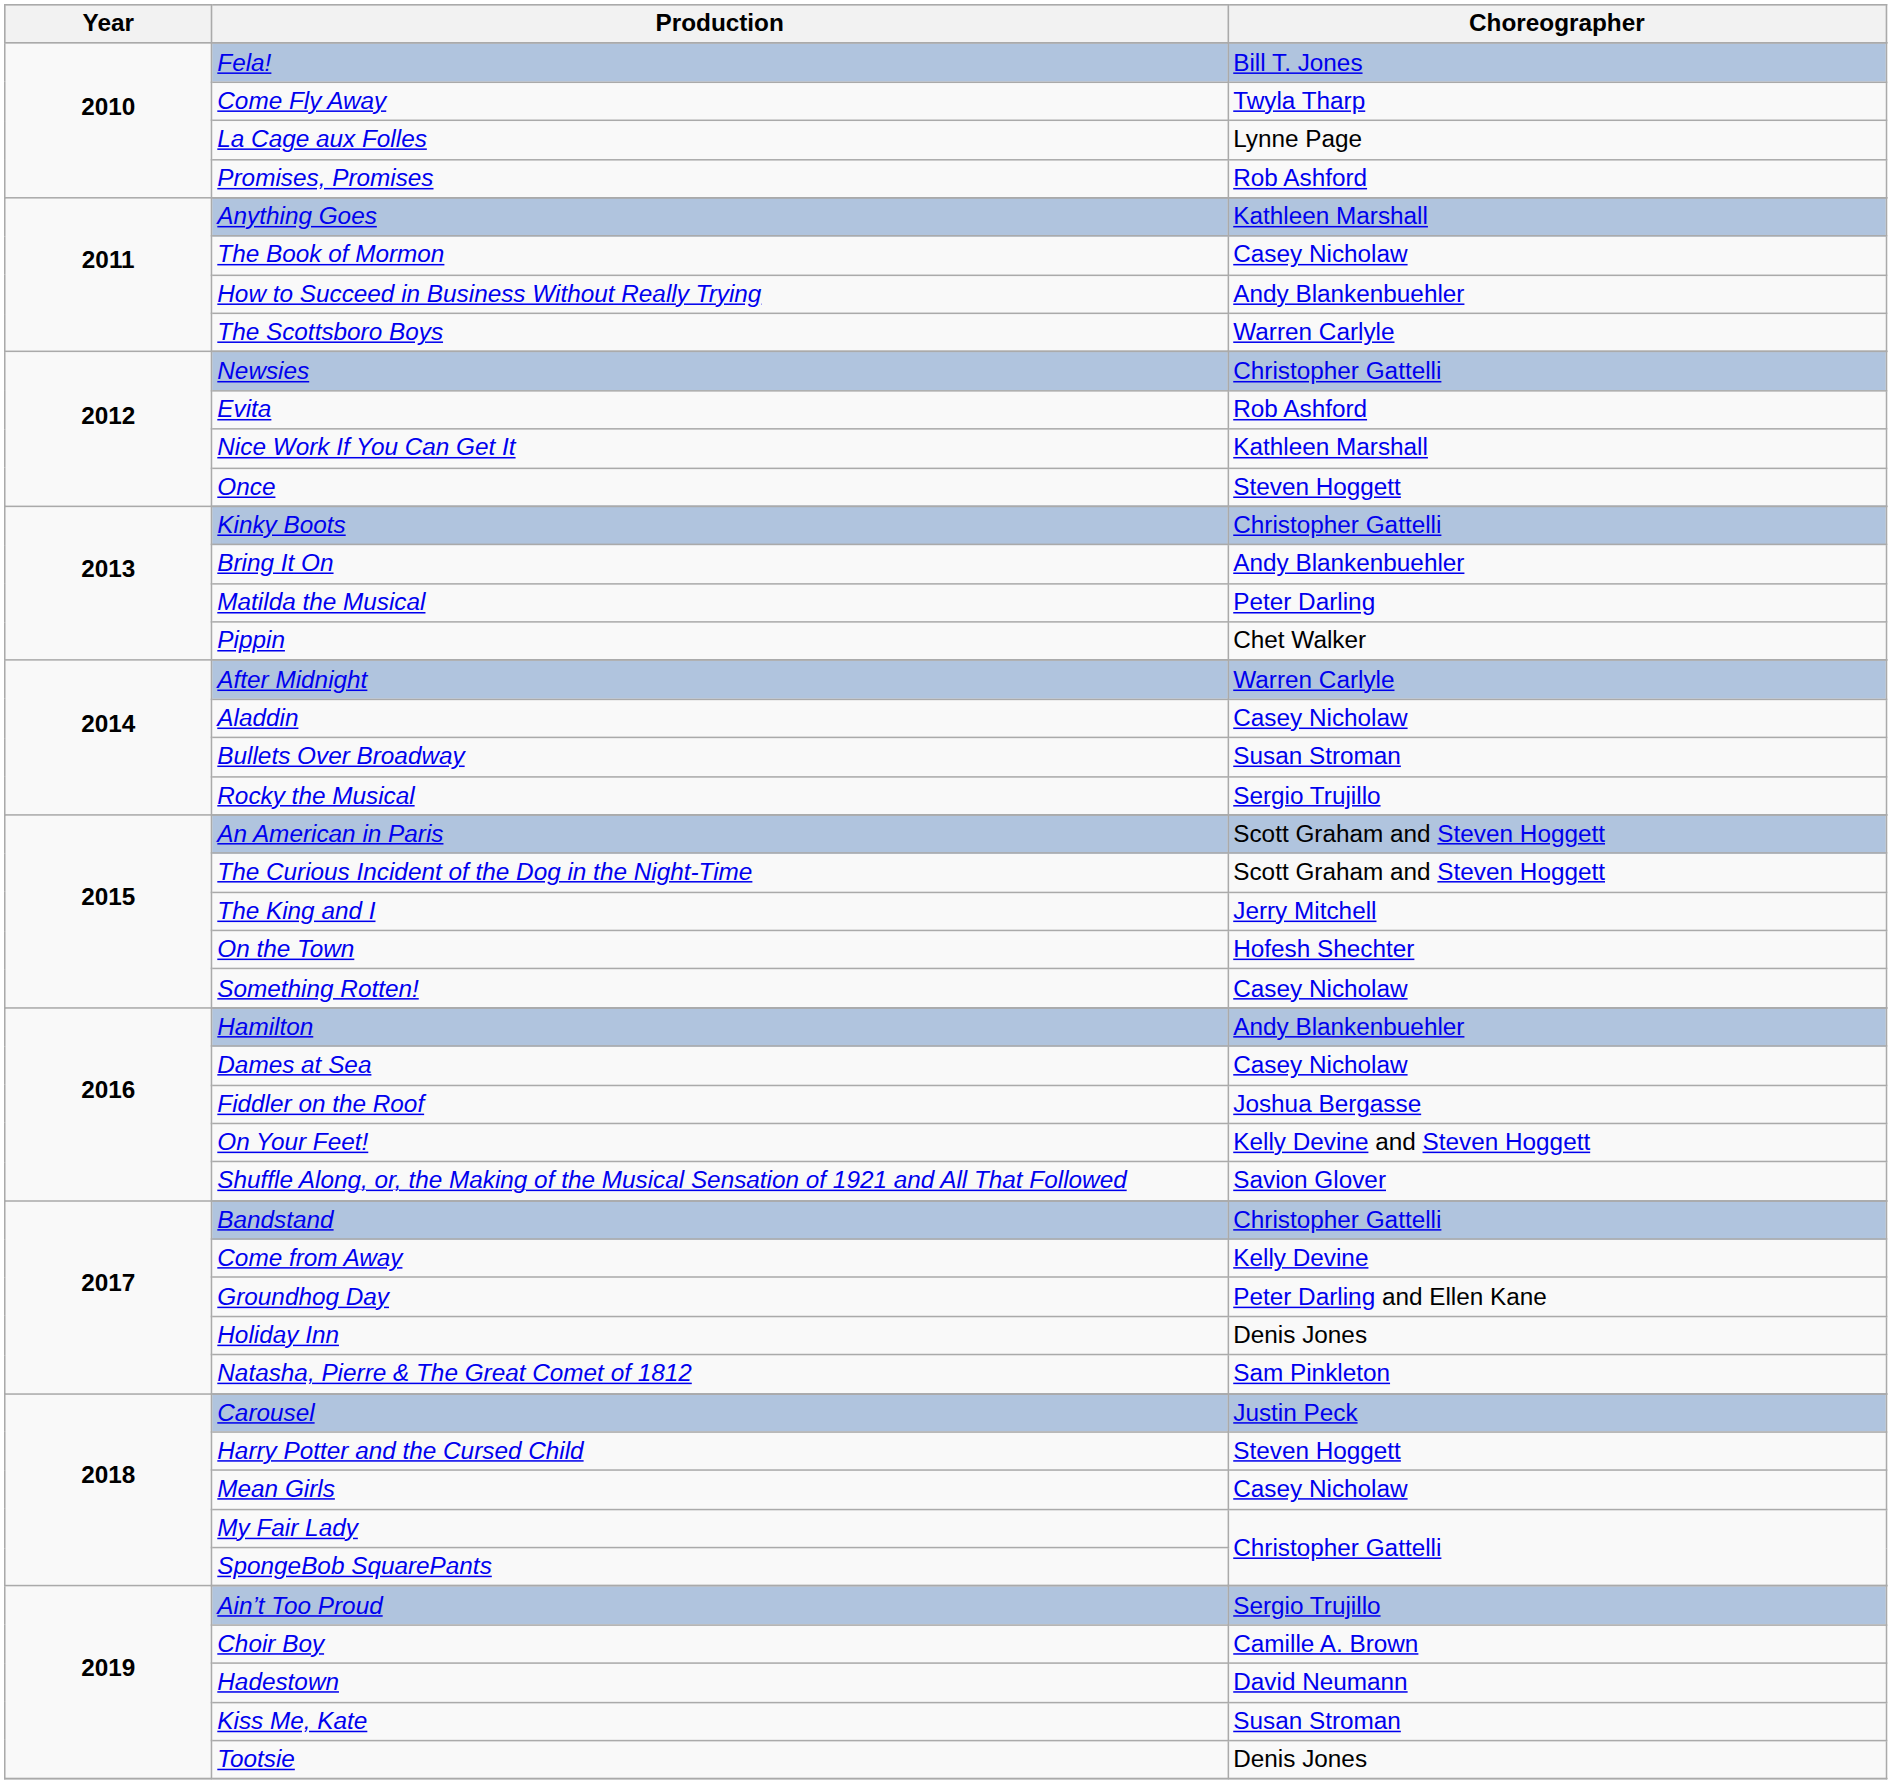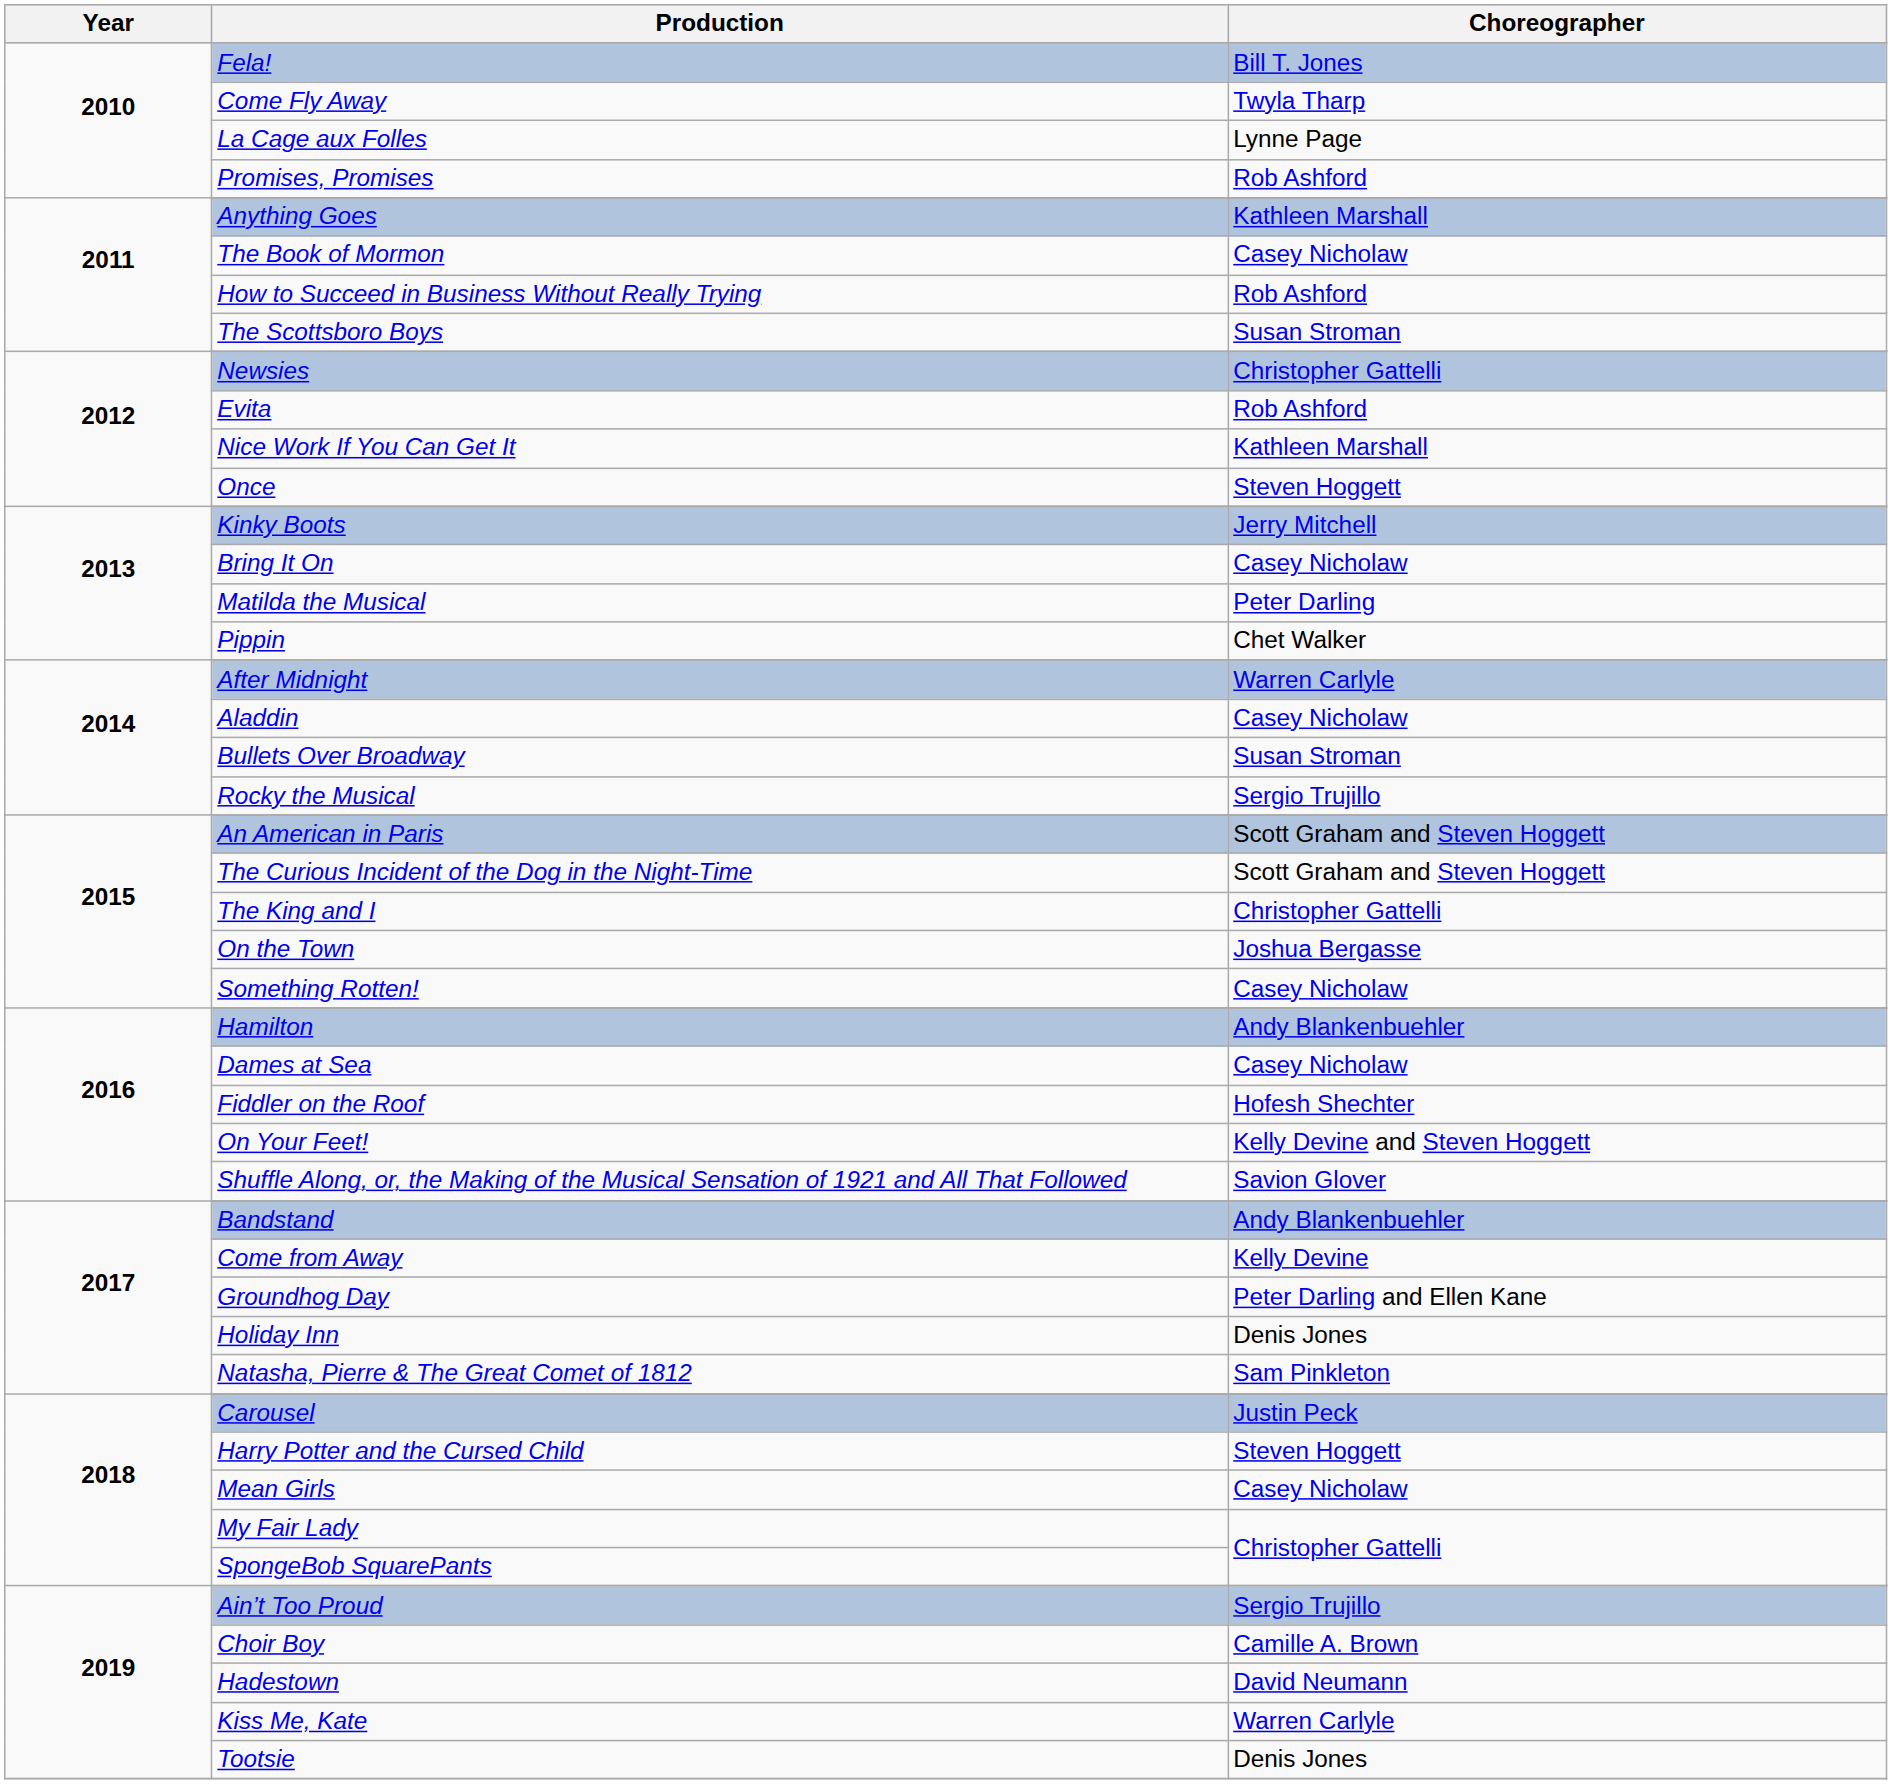How to Succeed in Business Without Really Trying | Choreographer: Andy Blankenbuehler -> Rob Ashford
The Scottsboro Boys | Choreographer: Warren Carlyle -> Susan Stroman
Kinky Boots | Choreographer: Christopher Gattelli -> Jerry Mitchell
Bring It On | Choreographer: Andy Blankenbuehler -> Casey Nicholaw
The King and I | Choreographer: Jerry Mitchell -> Christopher Gattelli
On the Town | Choreographer: Hofesh Shechter -> Joshua Bergasse
Fiddler on the Roof | Choreographer: Joshua Bergasse -> Hofesh Shechter
Bandstand | Choreographer: Christopher Gattelli -> Andy Blankenbuehler
Kiss Me, Kate | Choreographer: Susan Stroman -> Warren Carlyle
